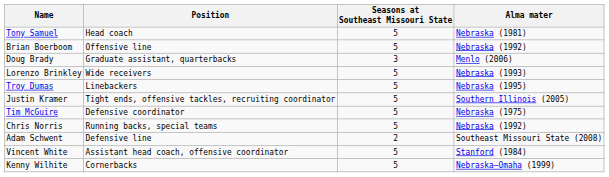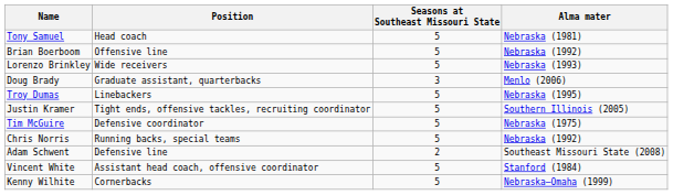rows swapped: Doug Brady <-> Lorenzo Brinkley
